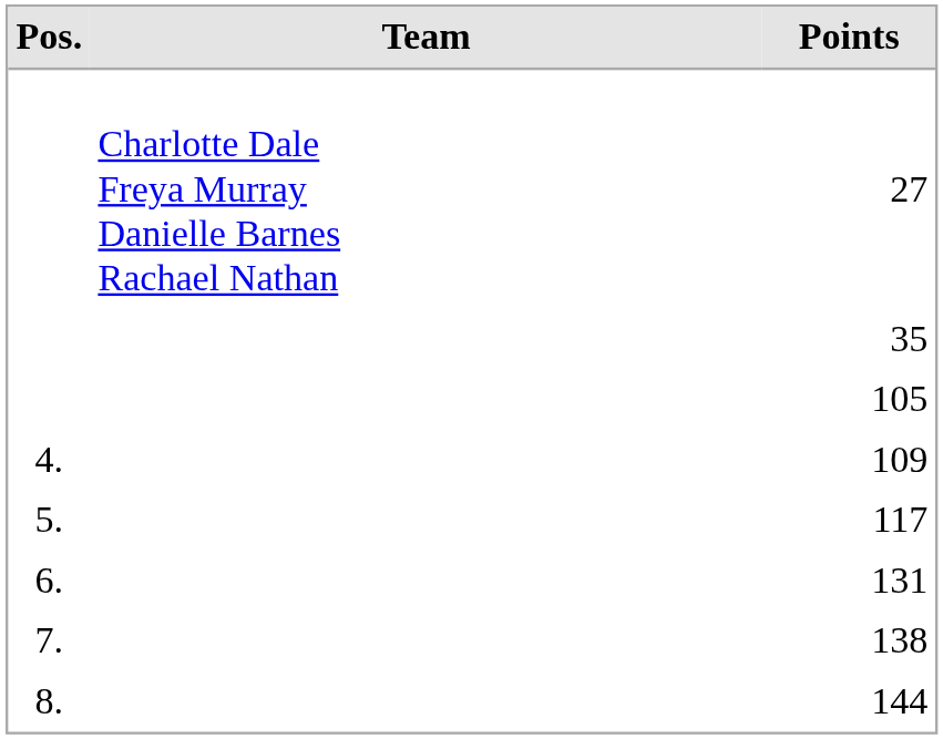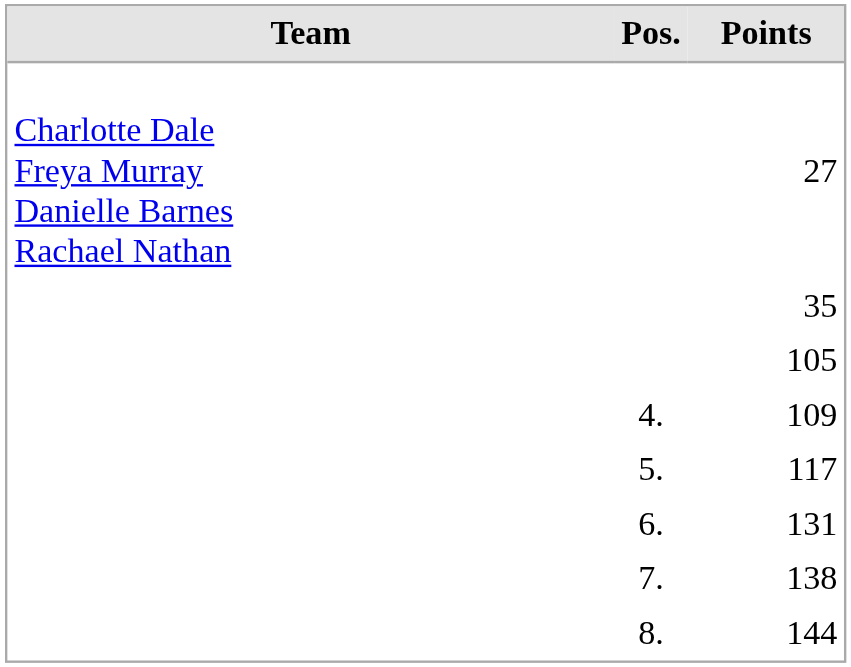columns swapped: Pos. <-> Team
